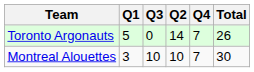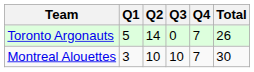columns swapped: Q2 <-> Q3
